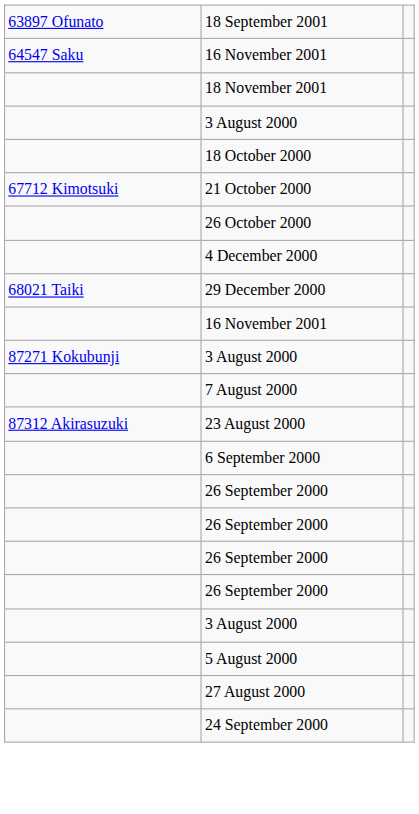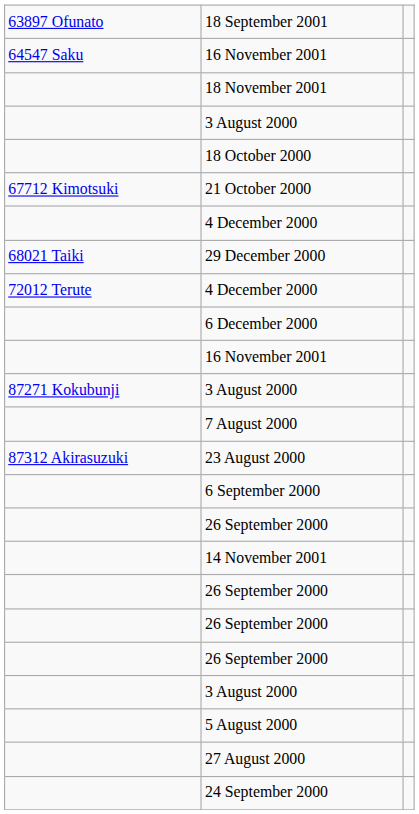- row: 26 October 2000
+ row: 72012 Terute | 4 December 2000
+ row: 6 December 2000
+ row: 14 November 2001
